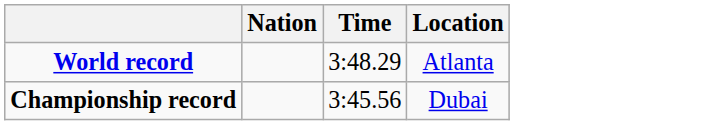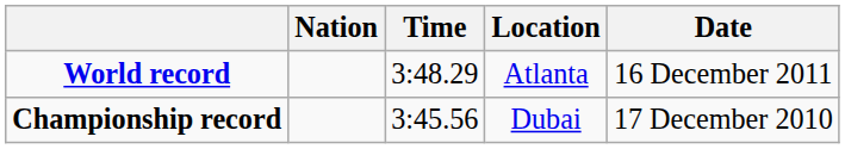+ column: Date | 16 December 2011 | 17 December 2010
